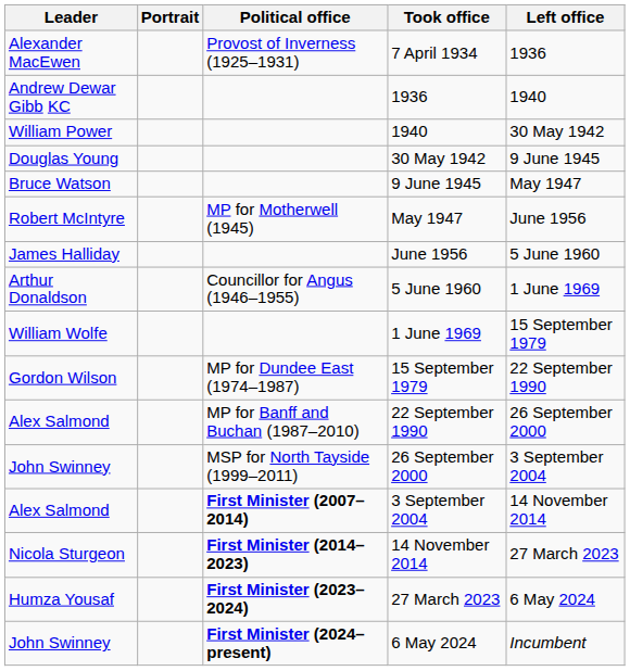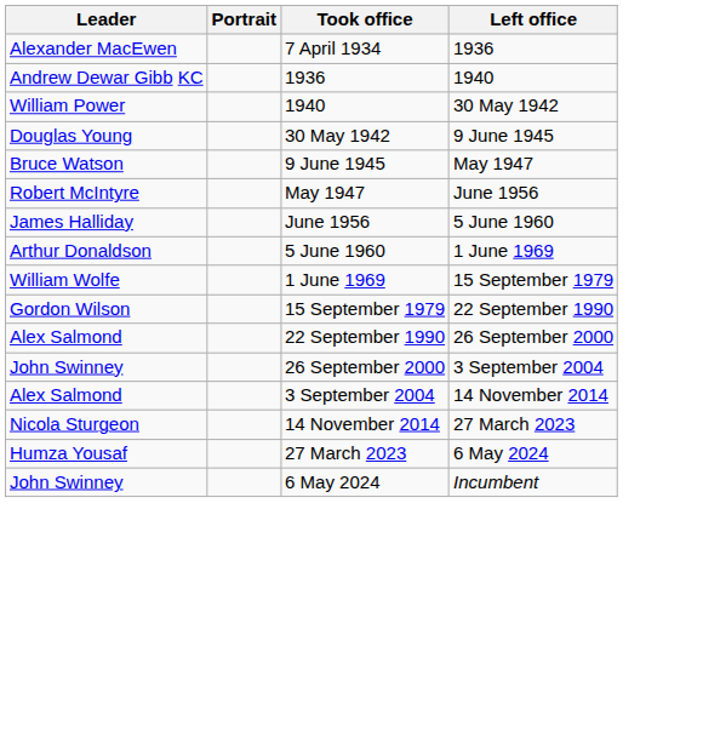- column: Political office | Provost of Inverness (1925–1931) | MP for Motherwell (1945) | Councillor for Angus (1946–1955) | MP for Dundee East (1974–1987) | MP for Banff and Buchan (1987–2010) | MSP for North Tayside (1999–2011) | First Minister (2007–2014) | First Minister (2014–2023) | First Minister (2023–2024) | First Minister (2024–present)
